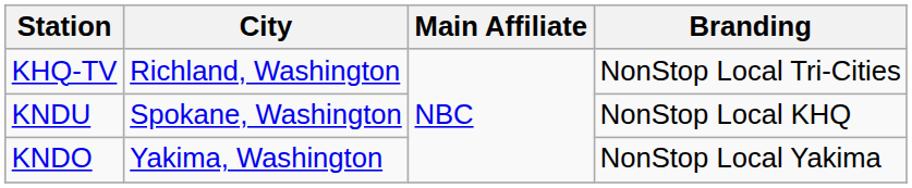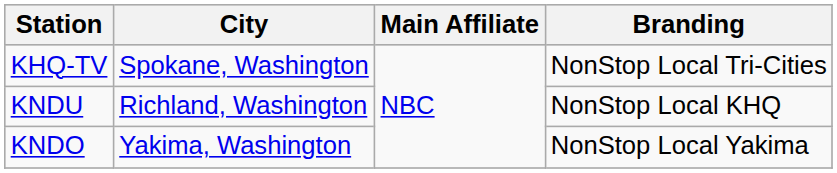KHQ-TV | City: Richland, Washington -> Spokane, Washington
KNDU | City: Spokane, Washington -> Richland, Washington
